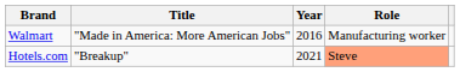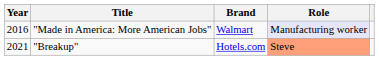columns swapped: Year <-> Brand
"Made in America: More American Jobs" | Role: no background -> lavender background
